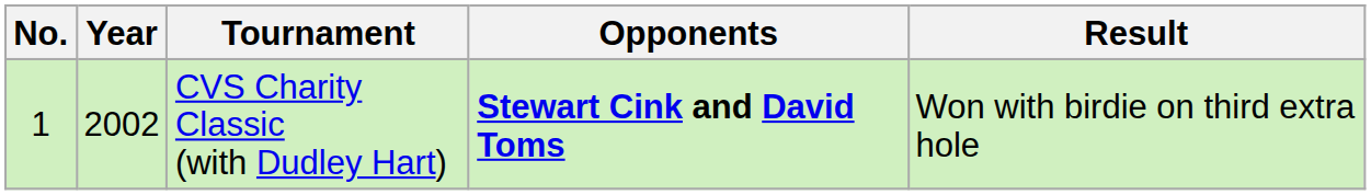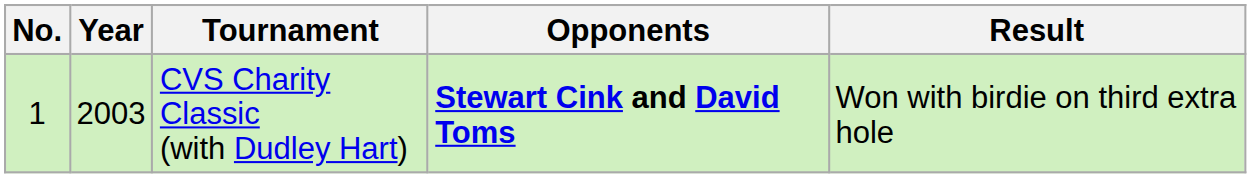CVS Charity Classic (with Dudley Hart) | Year: 2002 -> 2003
